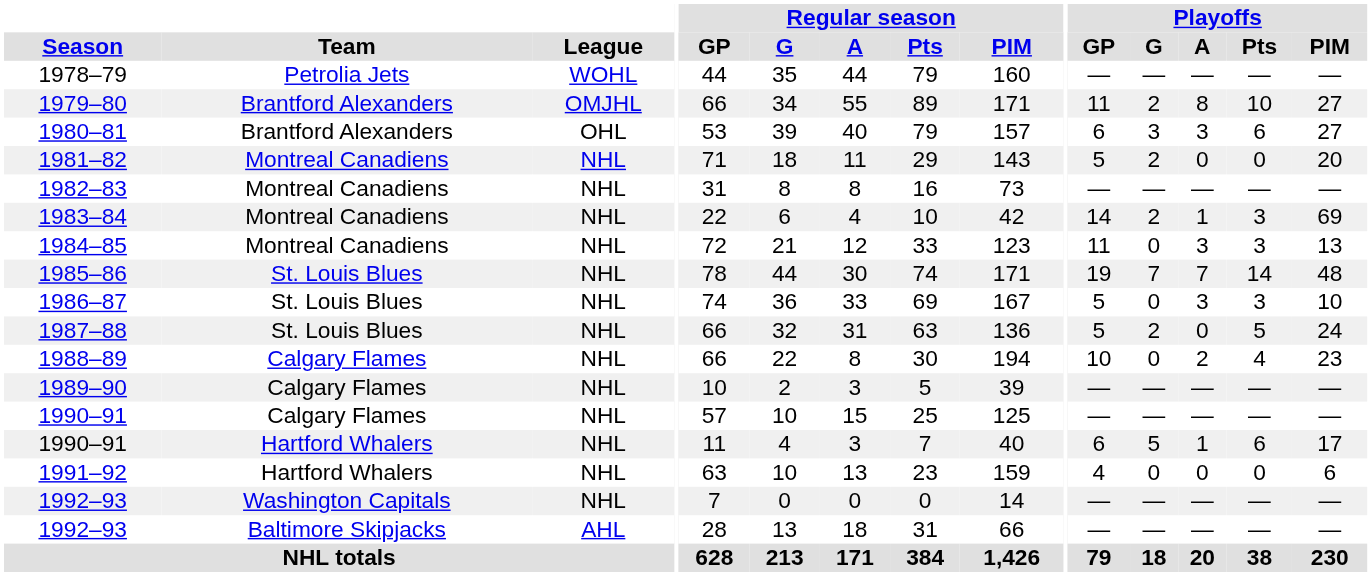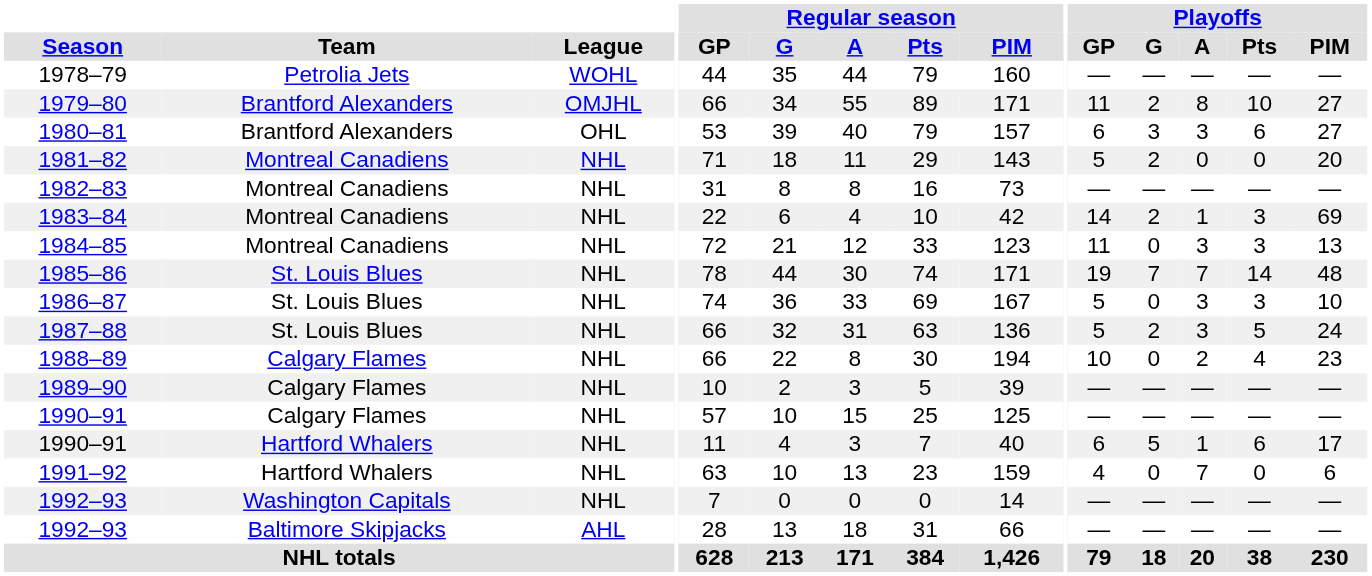1987–88 | Playoffs / A: 0 -> 3
1991–92 | Playoffs / A: 0 -> 7
